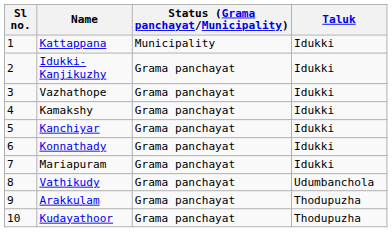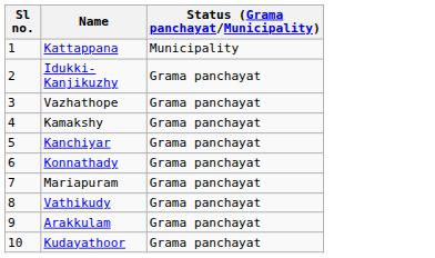- column: Taluk | Idukki | Idukki | Idukki | Idukki | Idukki | Idukki | Idukki | Udumbanchola | Thodupuzha | Thodupuzha
